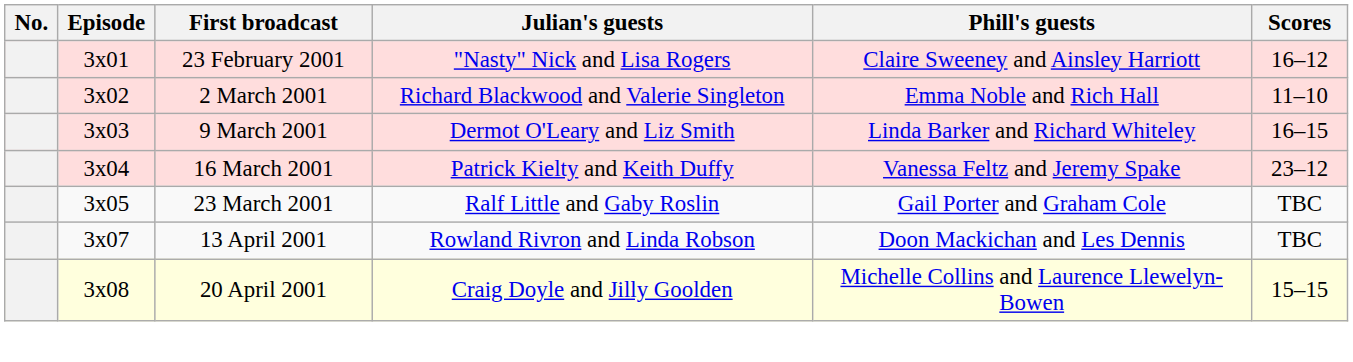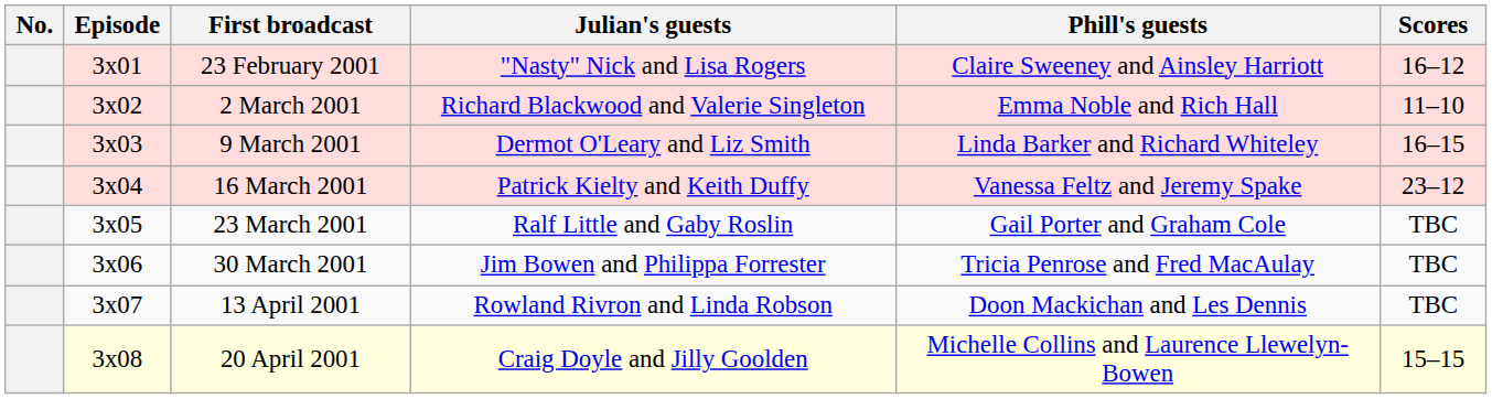+ row: 3x06 | 30 March 2001 | Jim Bowen and Philippa Forrester | Tricia Penrose and Fred MacAulay | TBC
